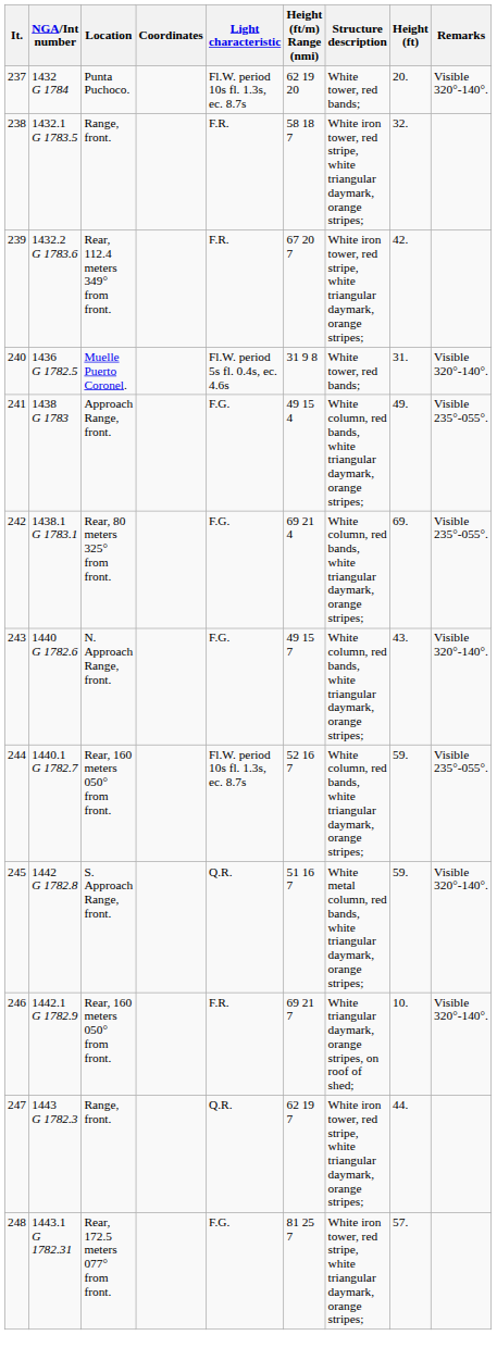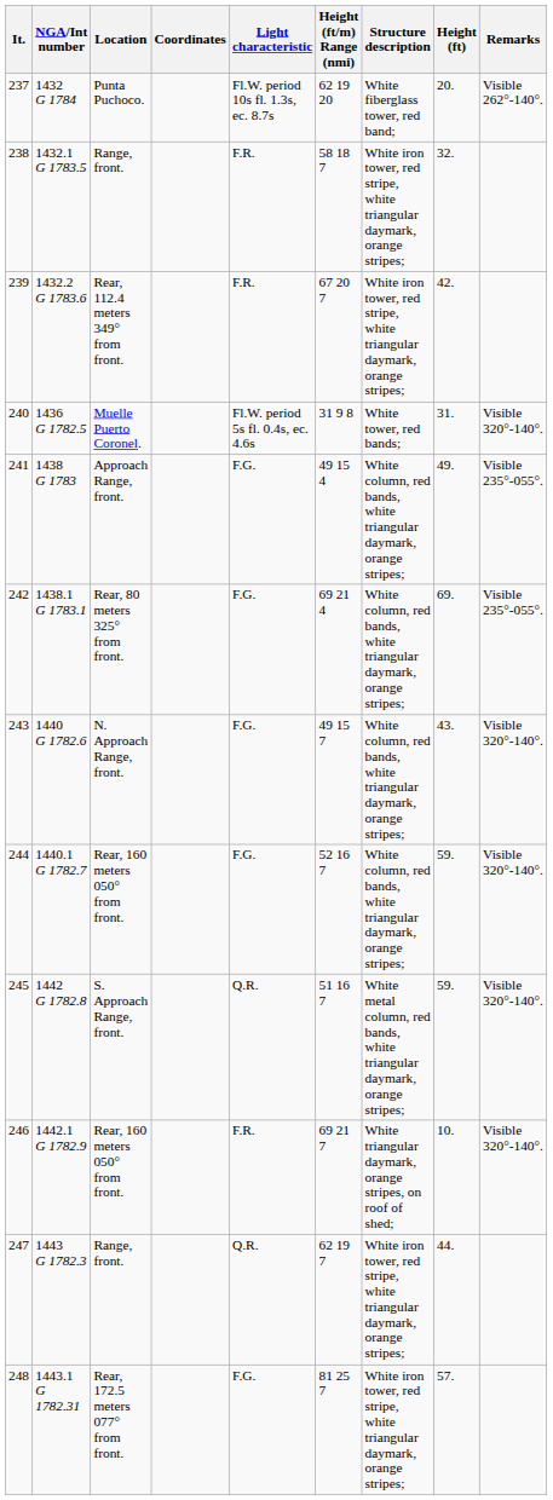237 | Structure description: White tower, red bands; -> White fiberglass tower, red band;
237 | Remarks: Visible 320°-140°. -> Visible 262°-140°.
244 | Light characteristic: Fl.W. period 10s fl. 1.3s, ec. 8.7s -> F.G.
244 | Remarks: Visible 235°-055°. -> Visible 320°-140°.
